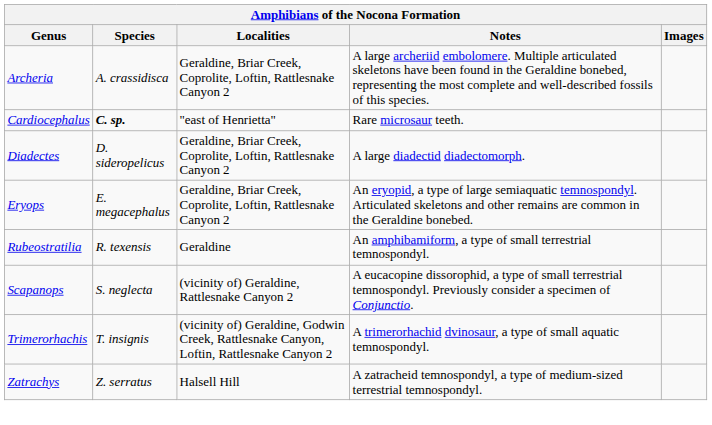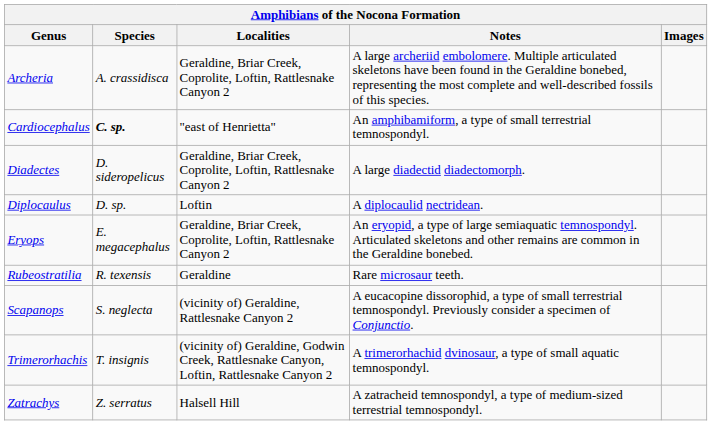Cardiocephalus | Notes: Rare microsaur teeth. -> An amphibamiform, a type of small terrestrial temnospondyl.
+ row: Diplocaulus | D. sp. | Loftin | A diplocaulid nectridean.
Rubeostratilia | Notes: An amphibamiform, a type of small terrestrial temnospondyl. -> Rare microsaur teeth.
